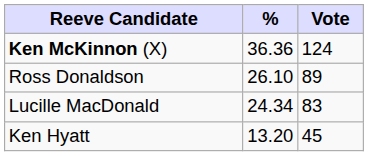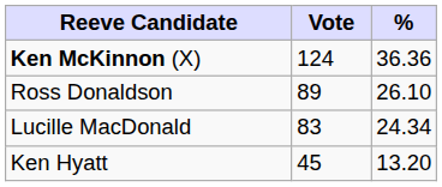columns swapped: Vote <-> %
